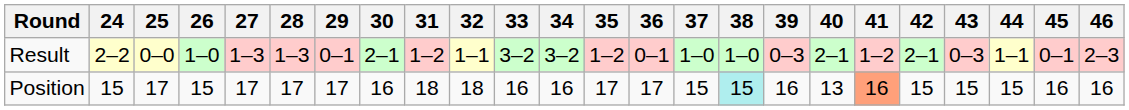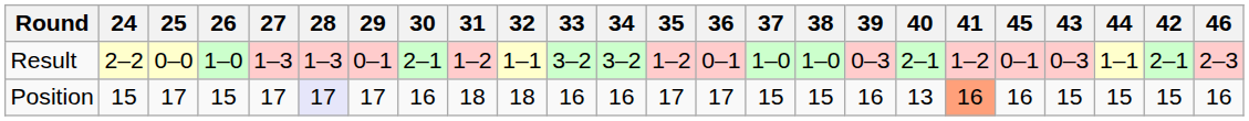columns swapped: 42 <-> 45
Position | 28: no background -> lavender background
Position | 38: paleturquoise background -> no background
